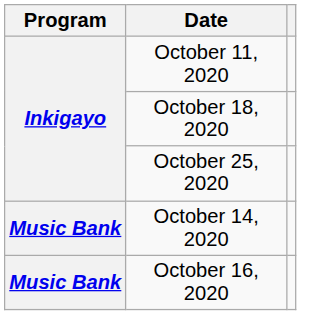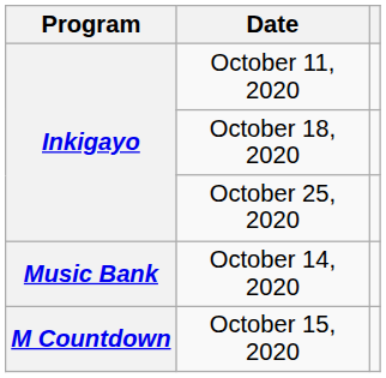+ row: M Countdown | October 15, 2020
- row: Music Bank | October 16, 2020
